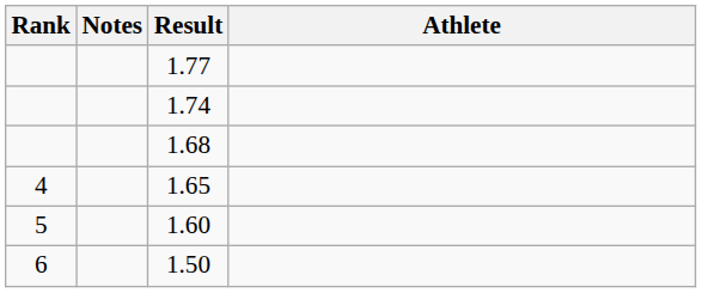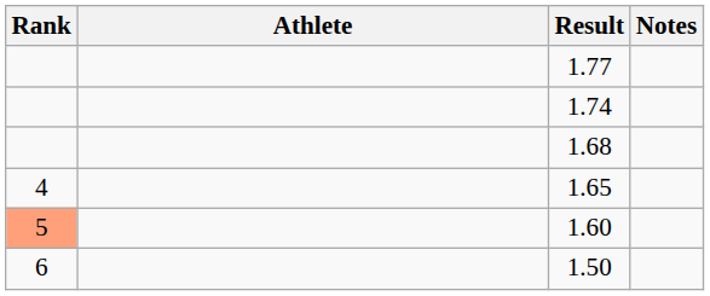columns swapped: Athlete <-> Notes
1.60 | Rank: no background -> lightsalmon background
